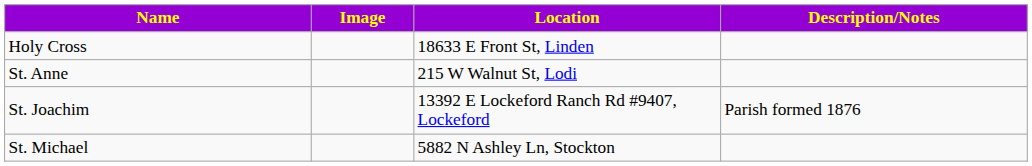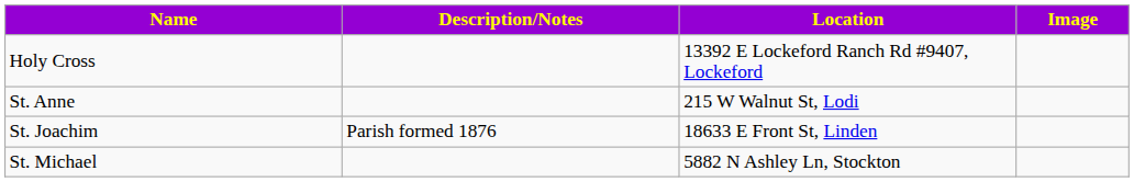columns swapped: Image <-> Description/Notes
Holy Cross | Location: 18633 E Front St, Linden -> 13392 E Lockeford Ranch Rd #9407, Lockeford
St. Joachim | Location: 13392 E Lockeford Ranch Rd #9407, Lockeford -> 18633 E Front St, Linden
